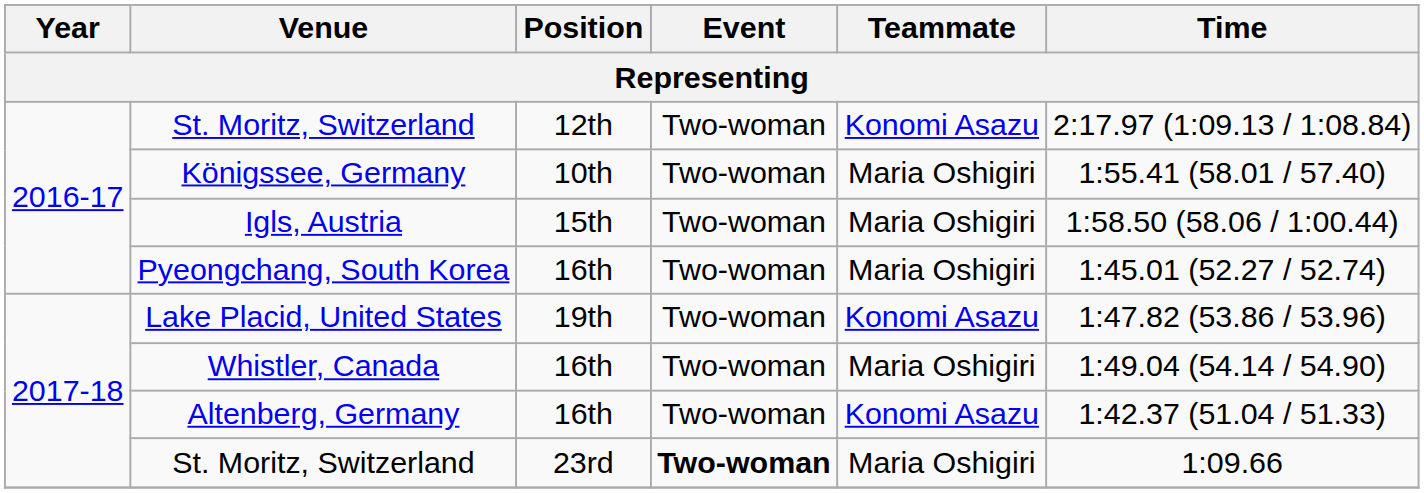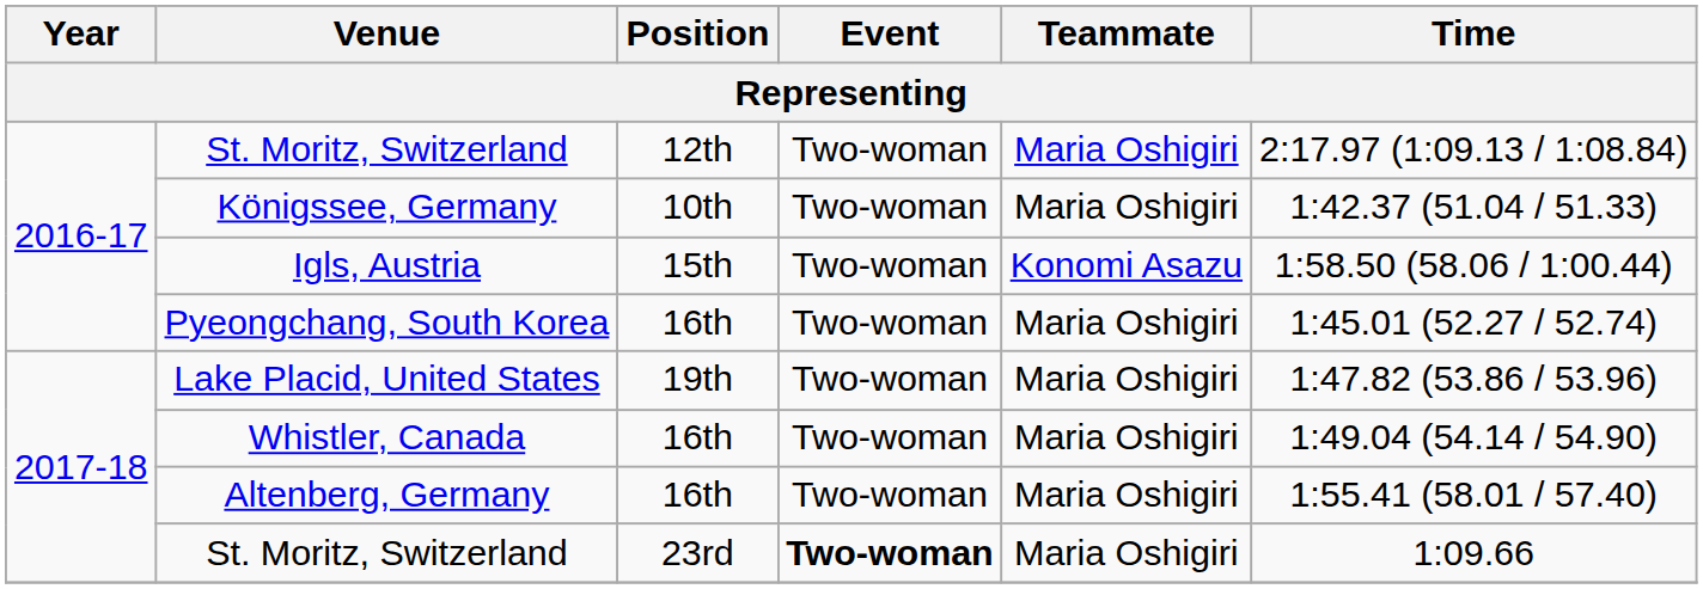St. Moritz, Switzerland / 12th | Teammate: Konomi Asazu -> Maria Oshigiri
Königssee, Germany | Time: 1:55.41 (58.01 / 57.40) -> 1:42.37 (51.04 / 51.33)
Igls, Austria | Teammate: Maria Oshigiri -> Konomi Asazu
Lake Placid, United States | Teammate: Konomi Asazu -> Maria Oshigiri
Altenberg, Germany | Teammate: Konomi Asazu -> Maria Oshigiri
Altenberg, Germany | Time: 1:42.37 (51.04 / 51.33) -> 1:55.41 (58.01 / 57.40)
